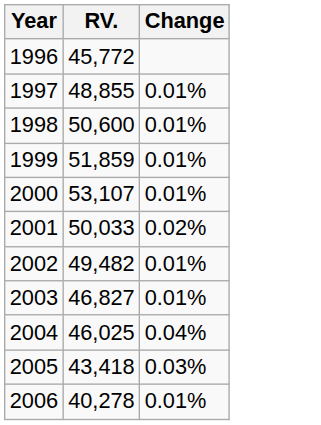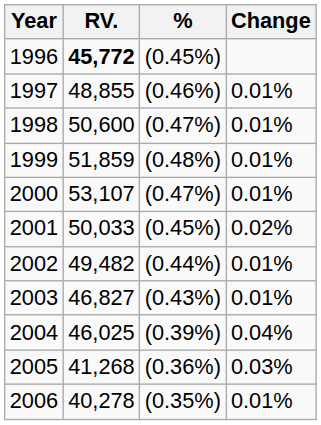+ column: % | (0.45%) | (0.46%) | (0.47%) | (0.48%) | (0.47%) | (0.45%) | (0.44%) | (0.43%) | (0.39%) | (0.36%) | (0.35%)
1996 | RV.: normal -> bold
2005 | RV.: 43,418 -> 41,268
